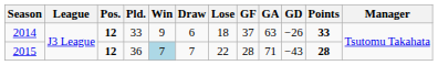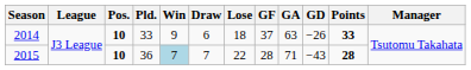2014 | Pos.: 12 -> 10
2015 | Pos.: 12 -> 10
